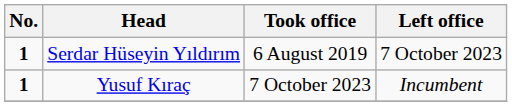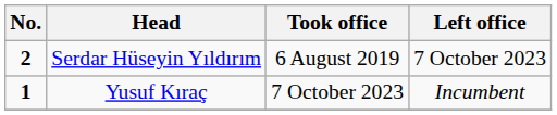Serdar Hüseyin Yıldırım | No.: 1 -> 2
